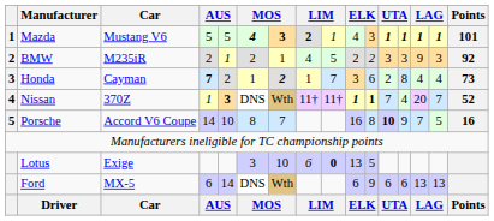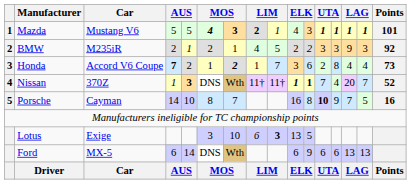Honda | Car: Cayman -> Accord V6 Coupe
Porsche | Car: Accord V6 Coupe -> Cayman
Lotus | column 9: 0 -> 3
